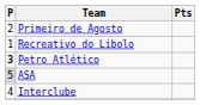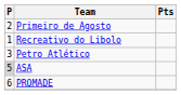Petro Atlético | P: bold -> normal
- row: 4 | Interclube
+ row: 6 | PROMADE
